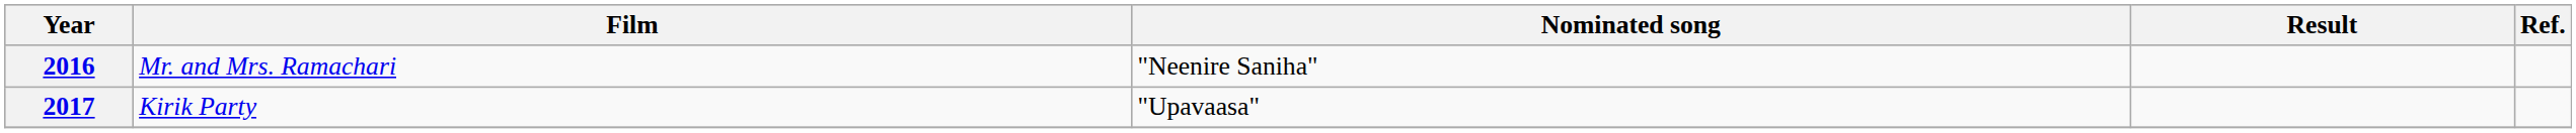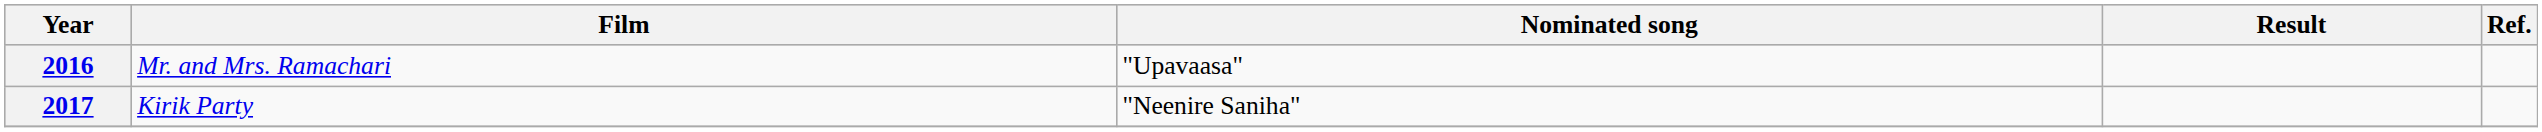2016 | Nominated song: "Neenire Saniha" -> "Upavaasa"
2017 | Nominated song: "Upavaasa" -> "Neenire Saniha"
